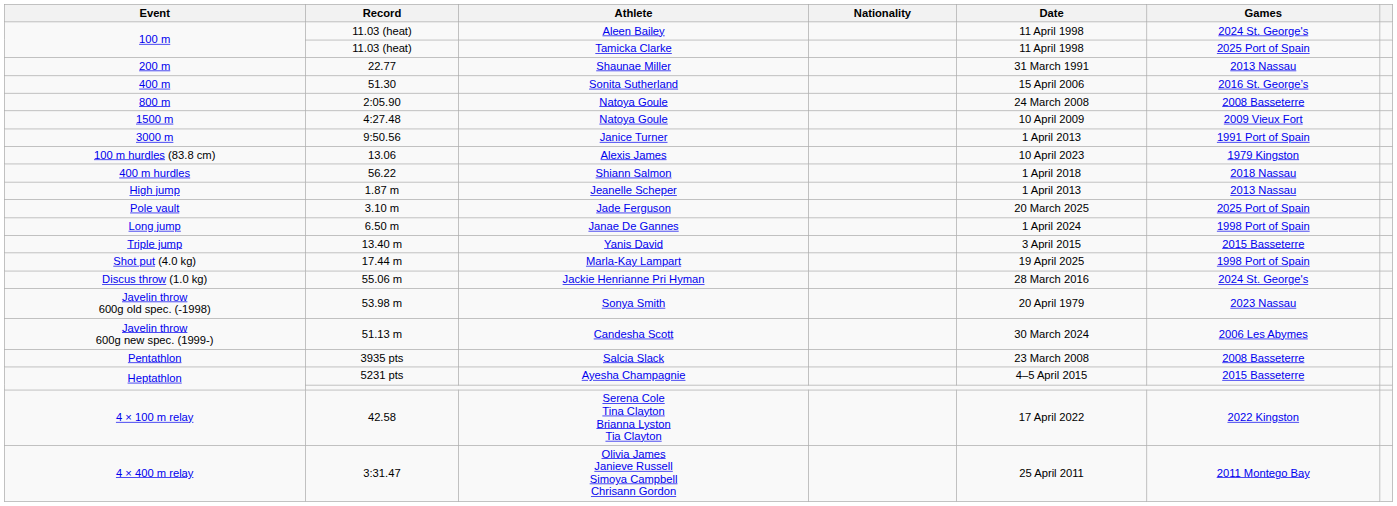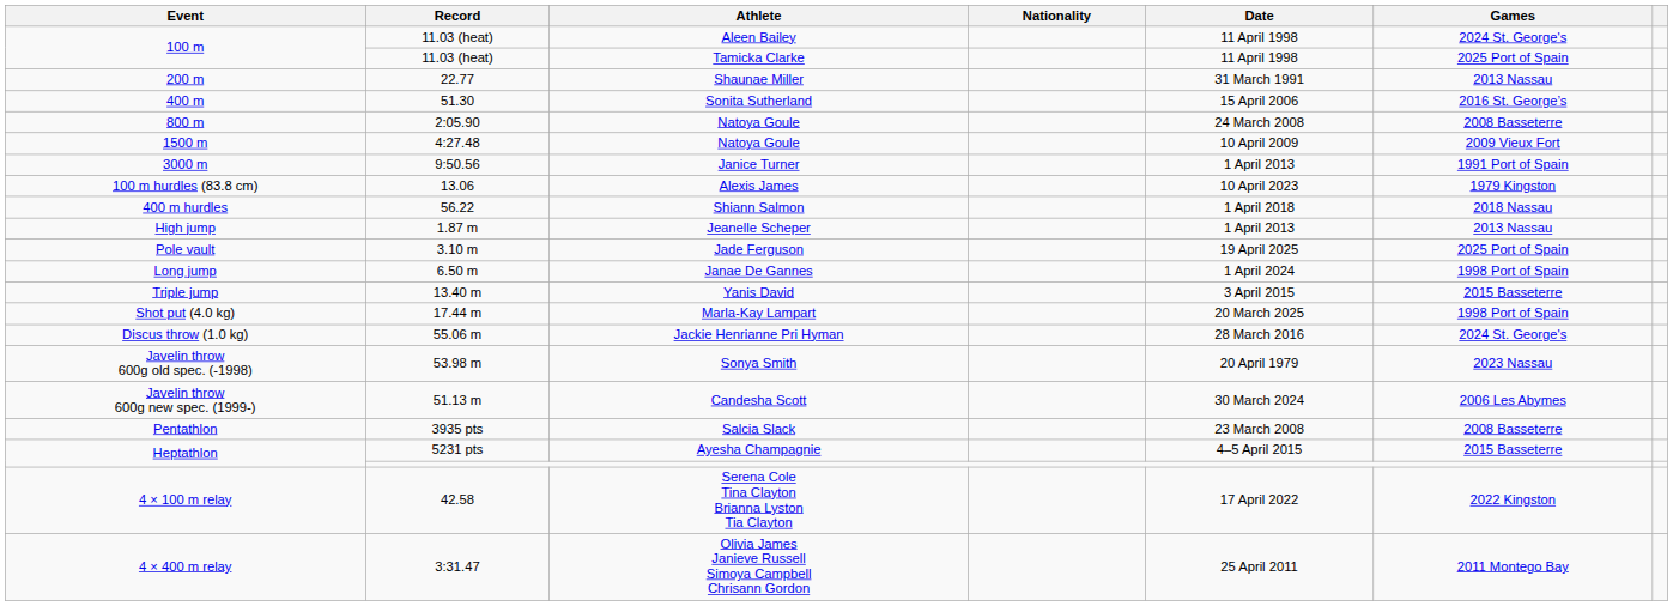Jade Ferguson | Date: 20 March 2025 -> 19 April 2025
Marla-Kay Lampart | Date: 19 April 2025 -> 20 March 2025
